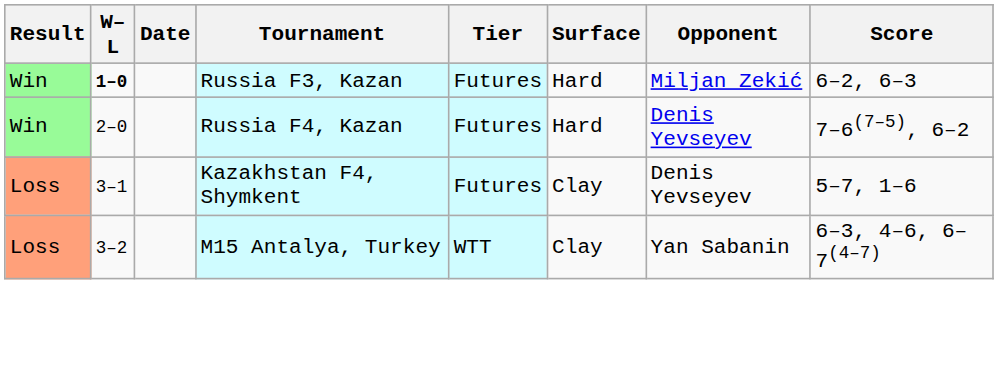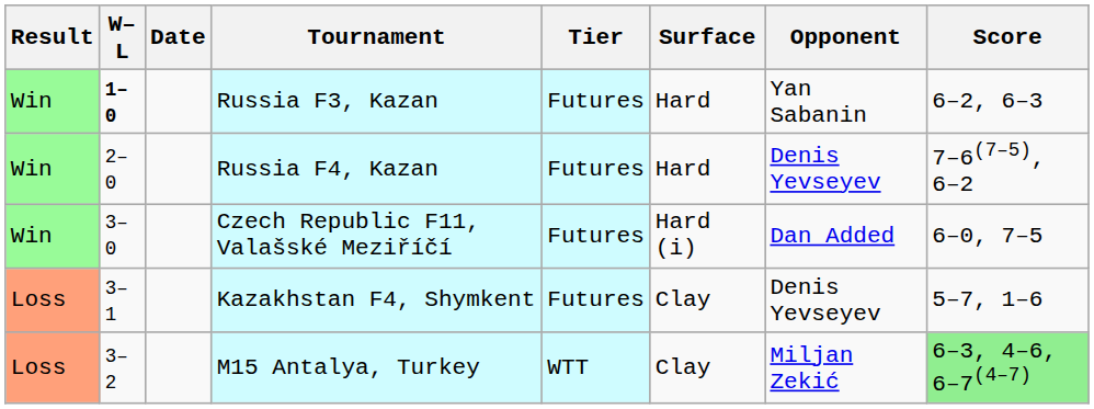Russia F3, Kazan | Opponent: Miljan Zekić -> Yan Sabanin
+ row: Win | 3–0 | Czech Republic F11, Valašské Meziříčí | Futures | Hard (i) | Dan Added | 6–0, 7–5
M15 Antalya, Turkey | Opponent: Yan Sabanin -> Miljan Zekić
M15 Antalya, Turkey | Score: no background -> lightgreen background
